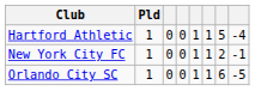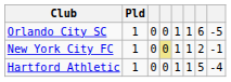rows swapped: Hartford Athletic <-> Orlando City SC
New York City FC | column 4: no background -> khaki background
